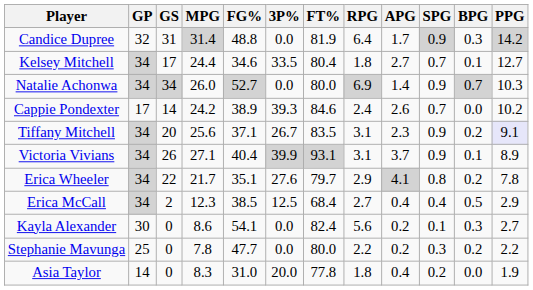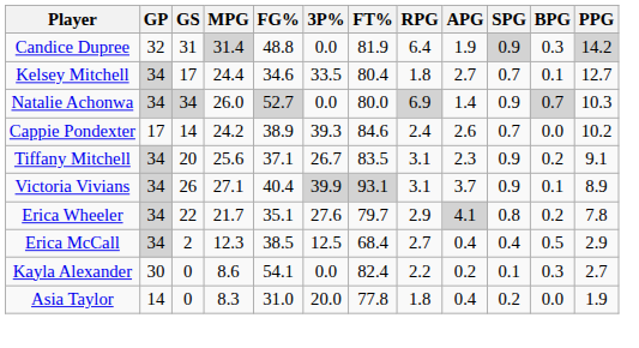Candice Dupree | APG: 1.7 -> 1.9
Tiffany Mitchell | PPG: lavender background -> no background
Kayla Alexander | RPG: 5.6 -> 2.2
- row: Stephanie Mavunga | 25 | 0 | 7.8 | 47.7 | 0.0 | 80.0 | 2.2 | 0.2 | 0.3 | 0.2 | 2.2
